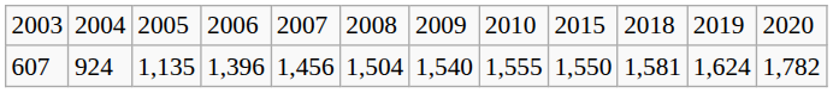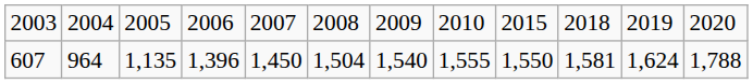607 | column 2: 924 -> 964
607 | column 5: 1,456 -> 1,450
607 | column 12: 1,782 -> 1,788
